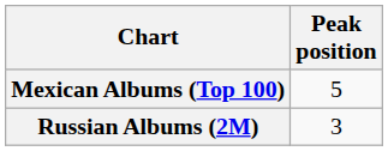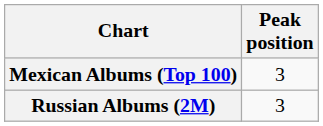Mexican Albums (Top 100) | Peak position: 5 -> 3
